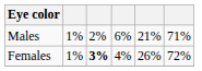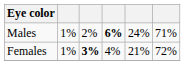Males | column 4: normal -> bold
Males | column 5: 21% -> 24%
Females | column 5: 26% -> 21%
